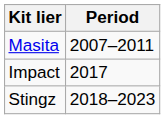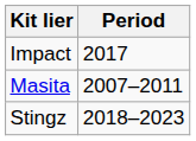rows swapped: Masita <-> Impact
